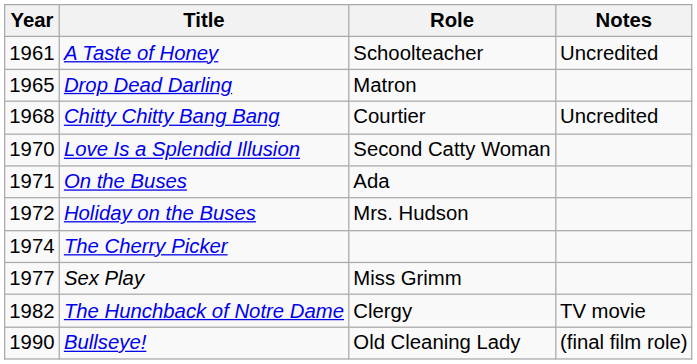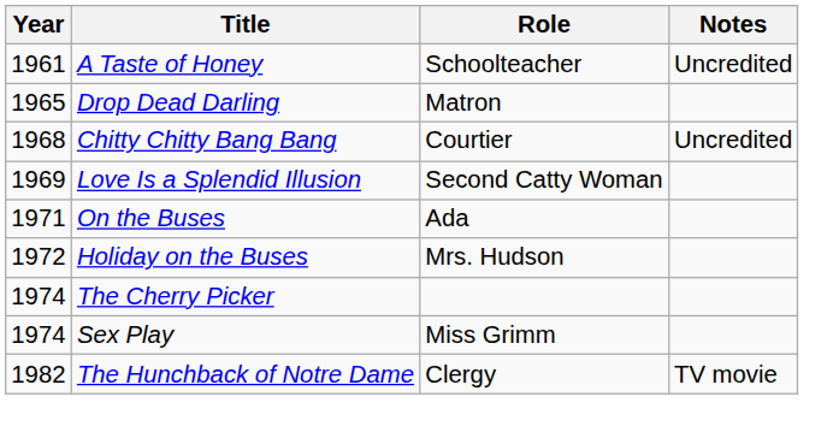Love Is a Splendid Illusion | Year: 1970 -> 1969
Sex Play | Year: 1977 -> 1974
- row: 1990 | Bullseye! | Old Cleaning Lady | (final film role)
